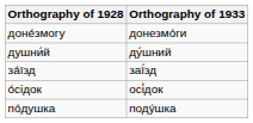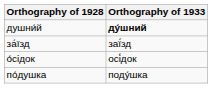- row: доне́змогу | донезмо́ги
душни́й | Orthography of 1933: normal -> bold
